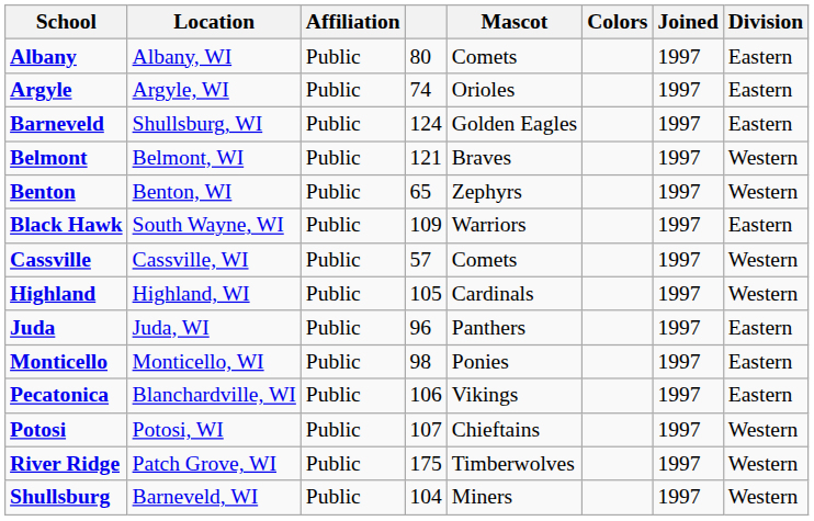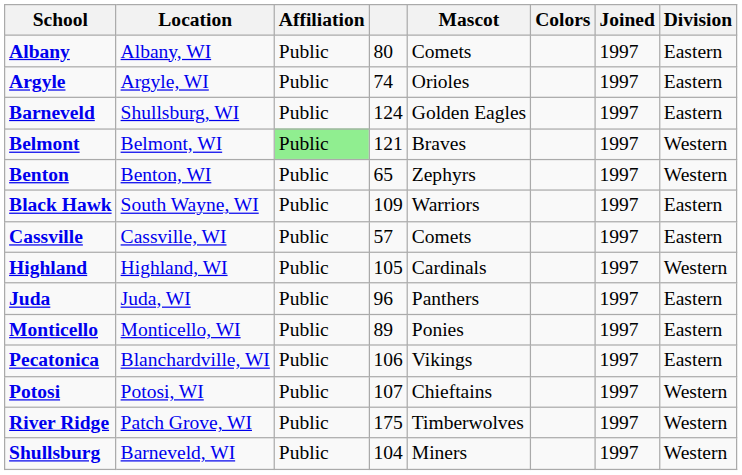Belmont | Affiliation: no background -> lightgreen background
Cassville | Division: Western -> Eastern
Monticello | column 4: 98 -> 89
